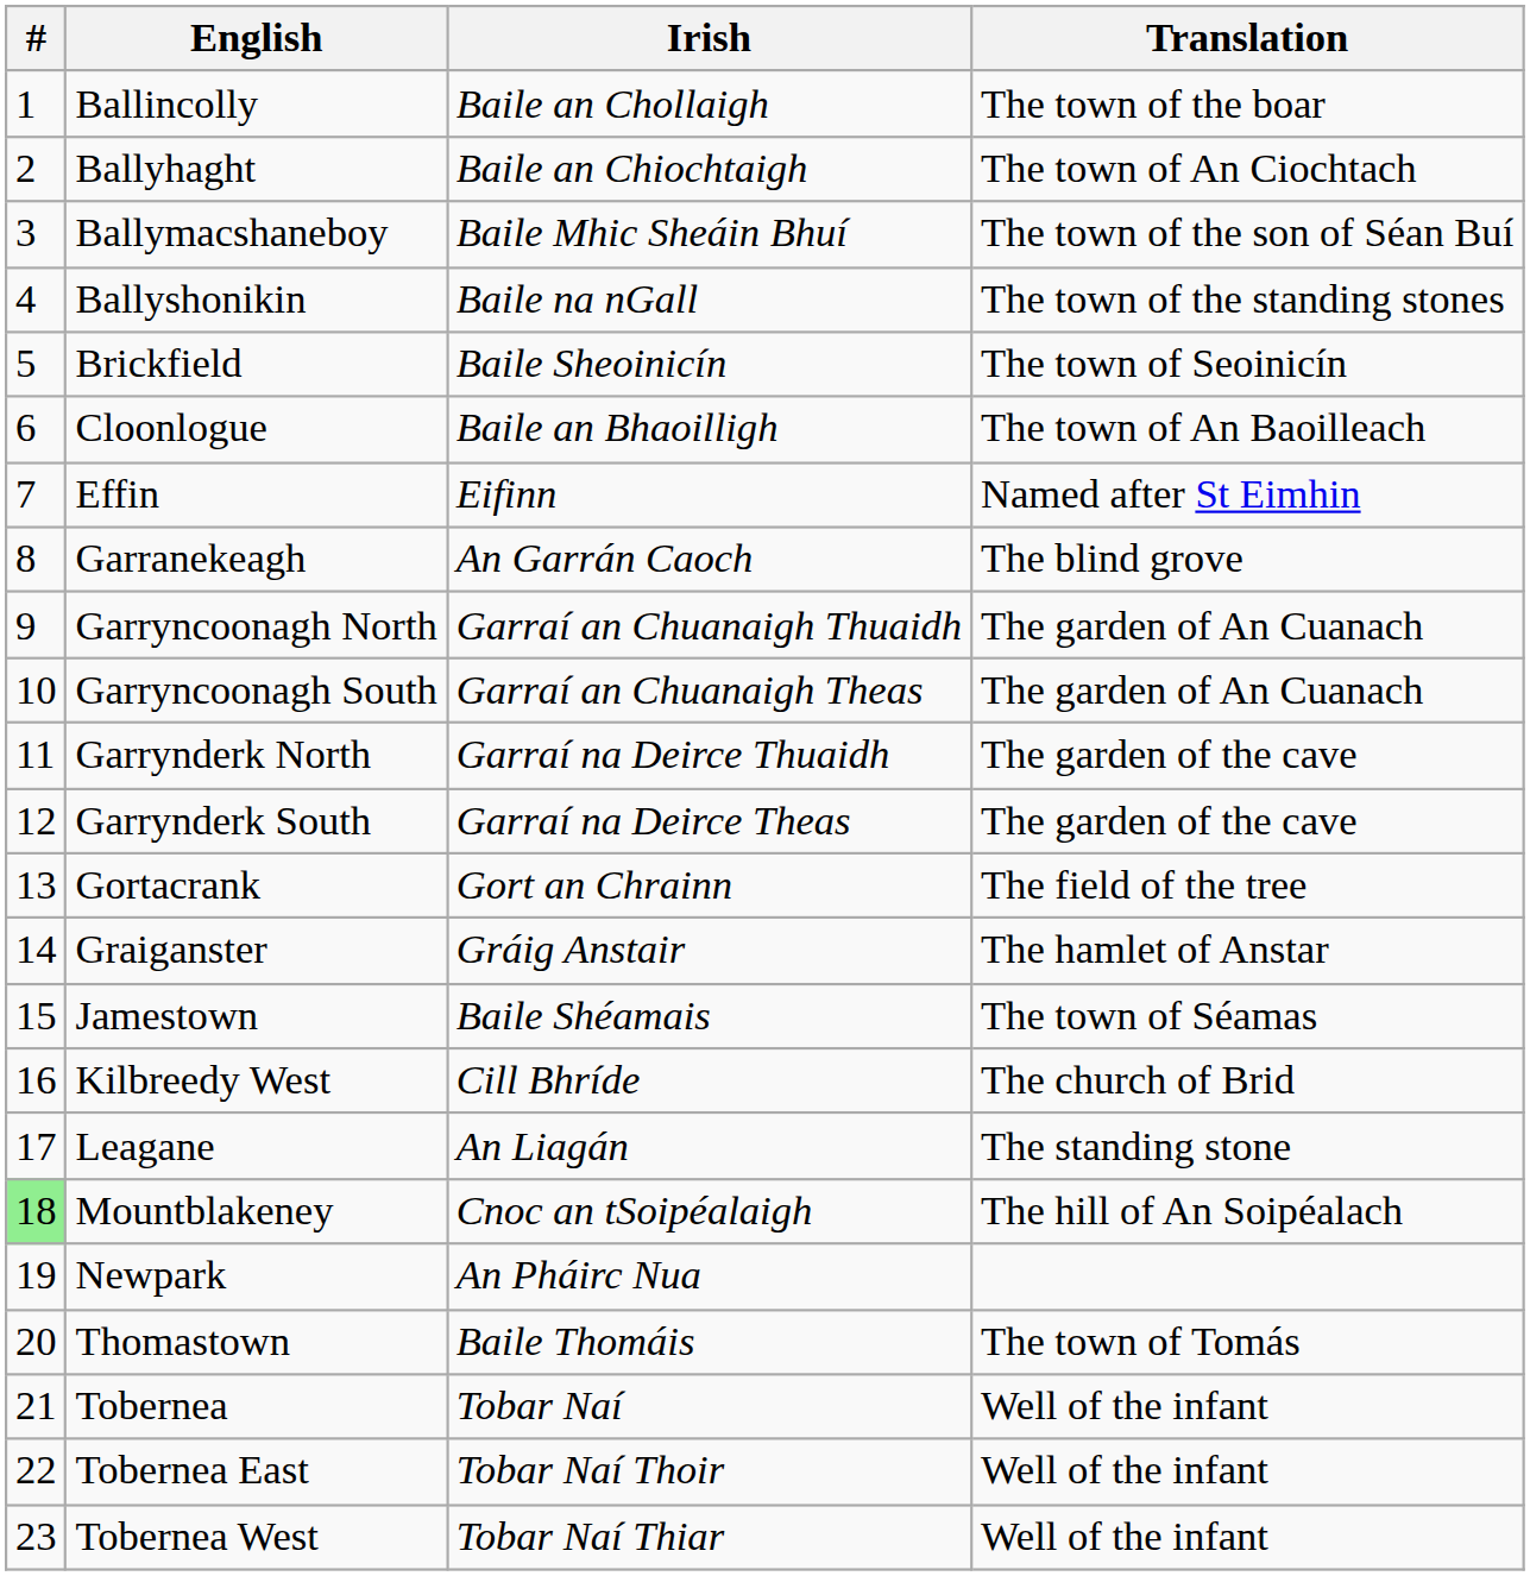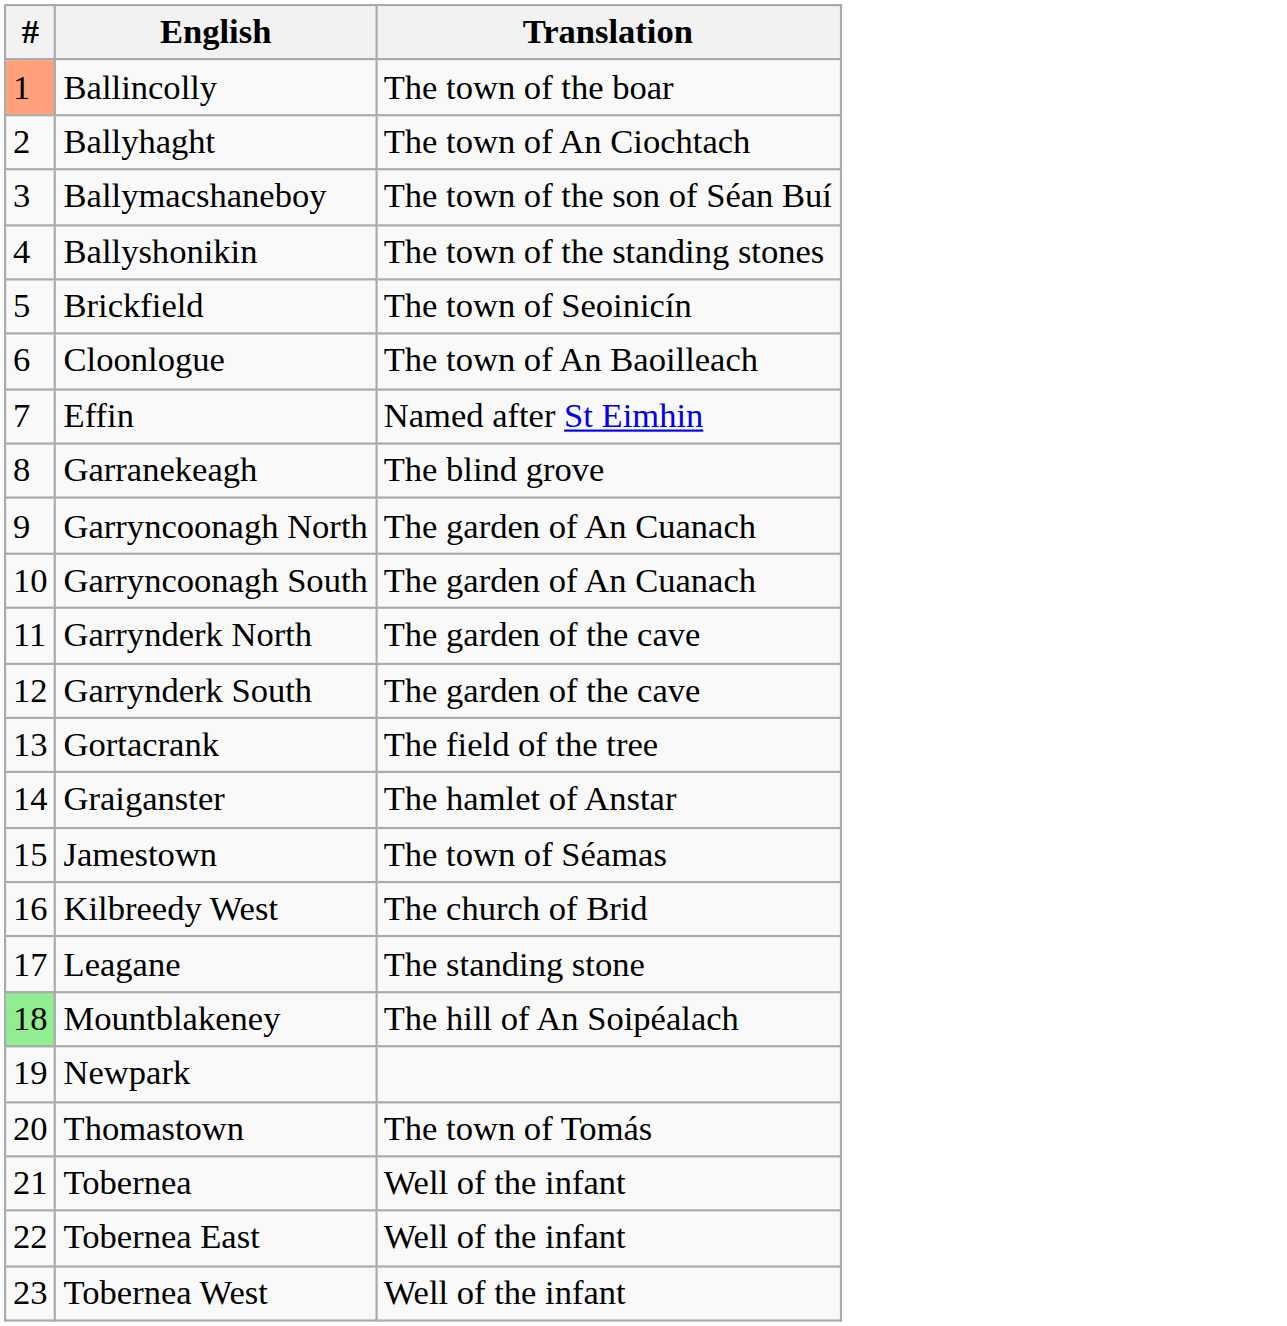- column: Irish | Baile an Chollaigh | Baile an Chiochtaigh | Baile Mhic Sheáin Bhuí | Baile na nGall | Baile Sheoinicín | Baile an Bhaoilligh | Eifinn | An Garrán Caoch | Garraí an Chuanaigh Thuaidh | Garraí an Chuanaigh Theas | Garraí na Deirce Thuaidh | Garraí na Deirce Theas | Gort an Chrainn | Gráig Anstair | Baile Shéamais | Cill Bhríde | An Liagán | Cnoc an tSoipéalaigh | An Pháirc Nua | Baile Thomáis | Tobar Naí | Tobar Naí Thoir | Tobar Naí Thiar
Ballincolly | #: no background -> lightsalmon background
